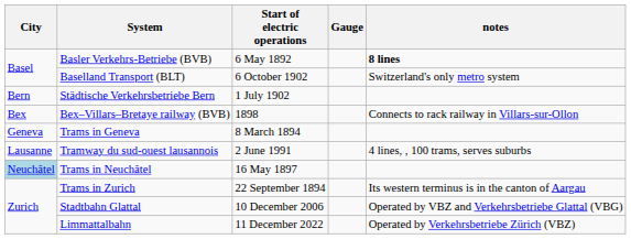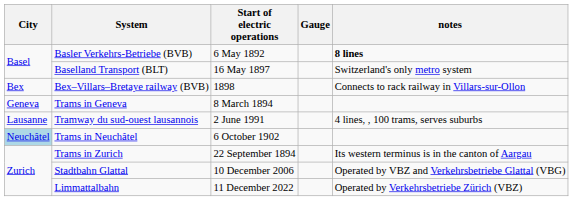Baselland Transport (BLT) | Start of electric operations: 6 October 1902 -> 16 May 1897
- row: Bern | Städtische Verkehrsbetriebe Bern | 1 July 1902
Trams in Neuchâtel | Start of electric operations: 16 May 1897 -> 6 October 1902
